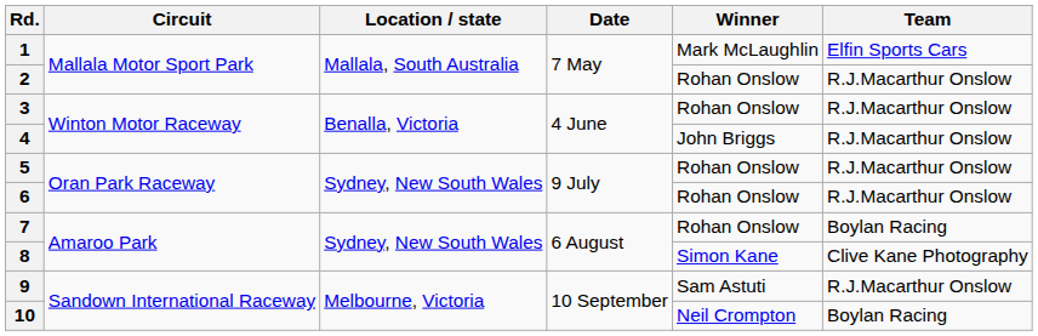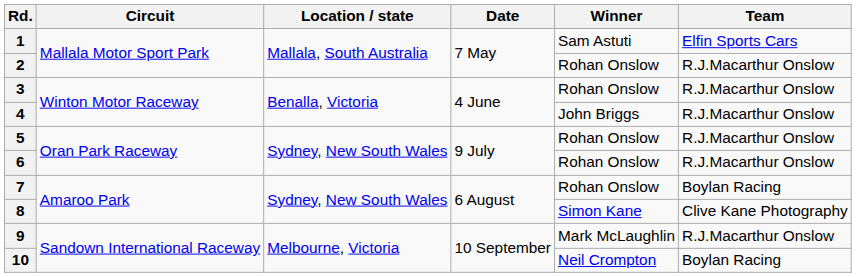1 | Winner: Mark McLaughlin -> Sam Astuti
9 | Winner: Sam Astuti -> Mark McLaughlin
